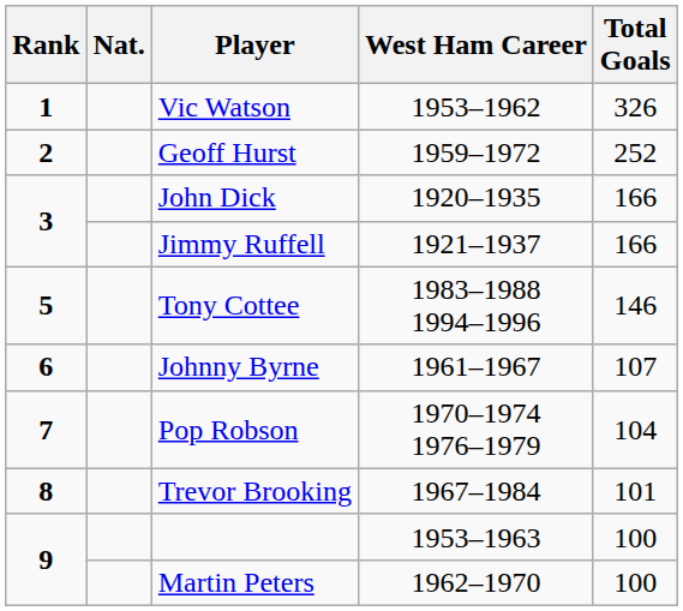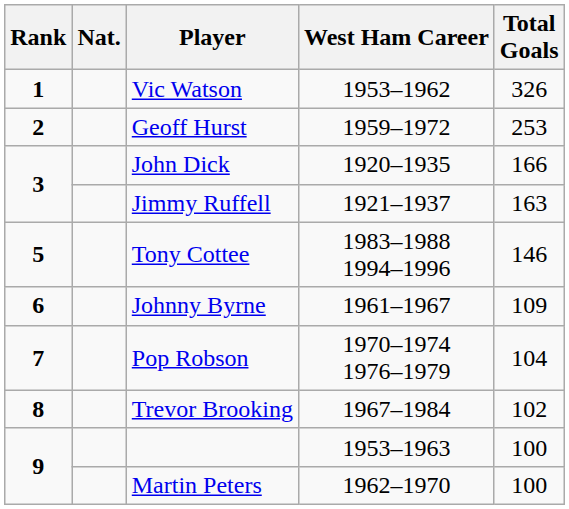Geoff Hurst | Total Goals: 252 -> 253
Jimmy Ruffell | Total Goals: 166 -> 163
Johnny Byrne | Total Goals: 107 -> 109
Trevor Brooking | Total Goals: 101 -> 102
